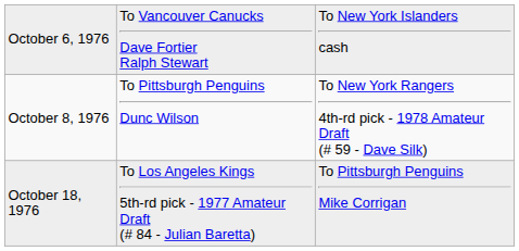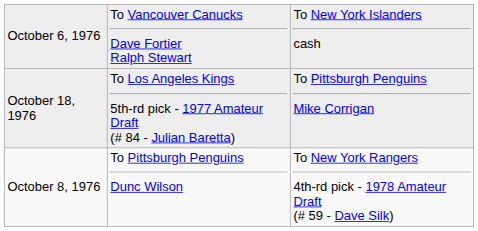rows swapped: October 8, 1976 <-> October 18, 1976
